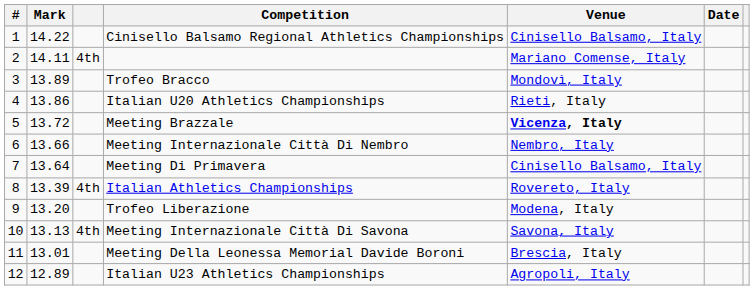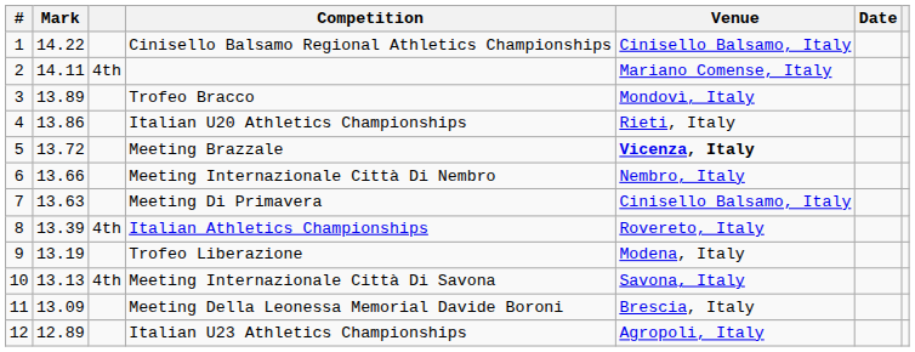Meeting Di Primavera | Mark: 13.64 -> 13.63
Trofeo Liberazione | Mark: 13.20 -> 13.19
Meeting Della Leonessa Memorial Davide Boroni | Mark: 13.01 -> 13.09
